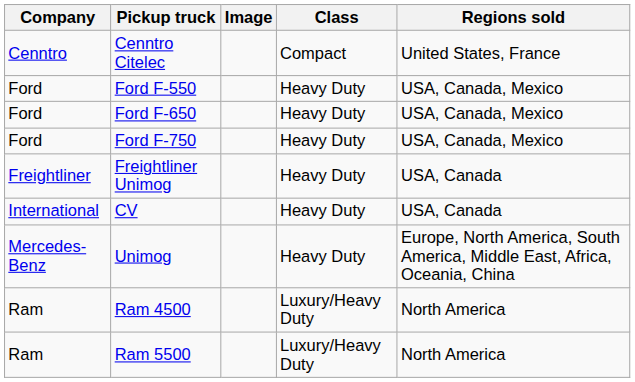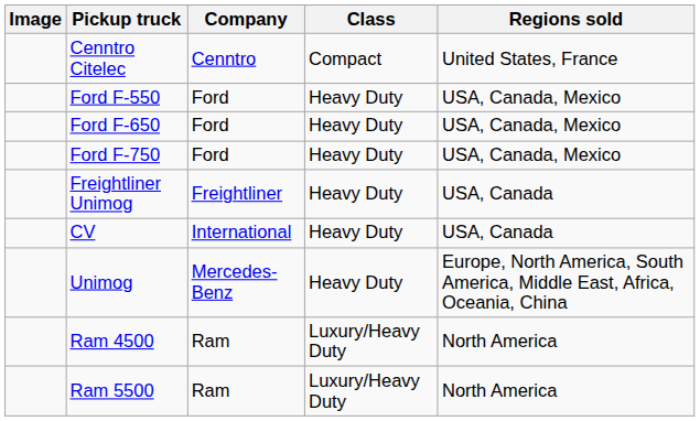columns swapped: Company <-> Image
